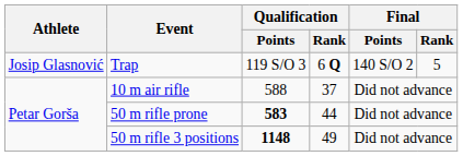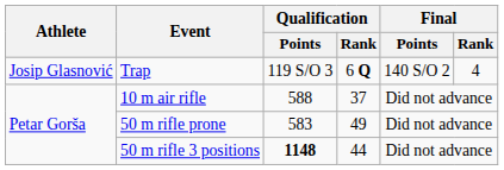Trap | Final / Rank: 5 -> 4
50 m rifle prone | Qualification / Points: bold -> normal
50 m rifle prone | Qualification / Rank: 44 -> 49
50 m rifle 3 positions | Qualification / Rank: 49 -> 44
